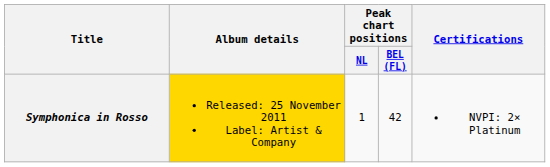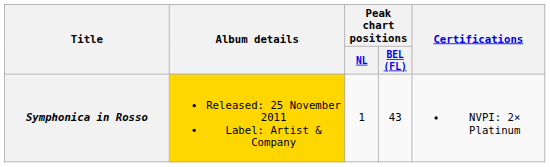Symphonica in Rosso | Peak chart positions / BEL (FL): 42 -> 43
